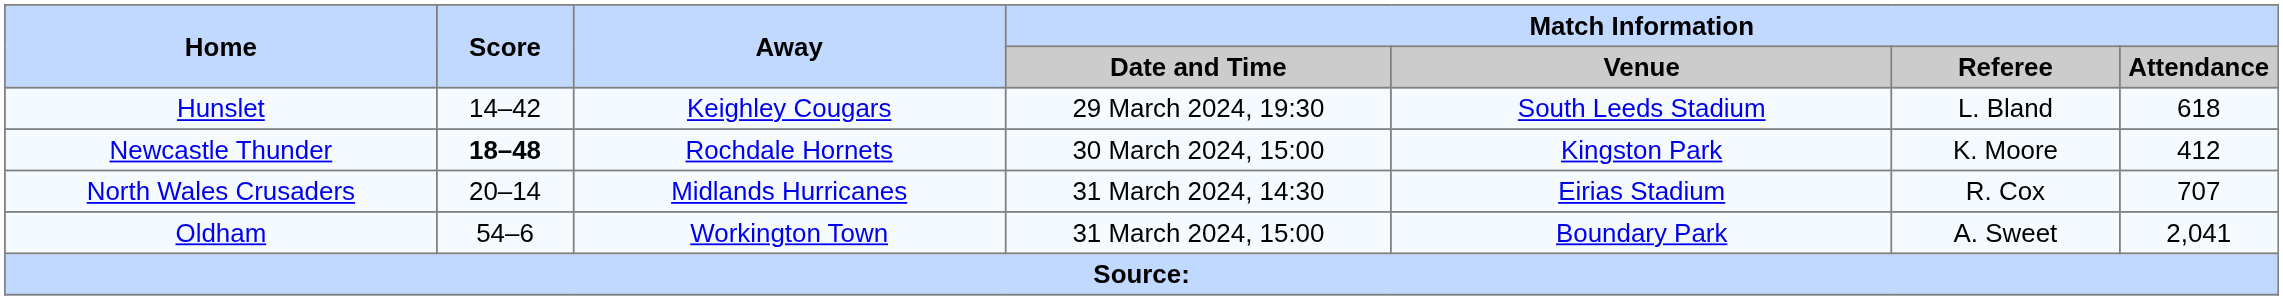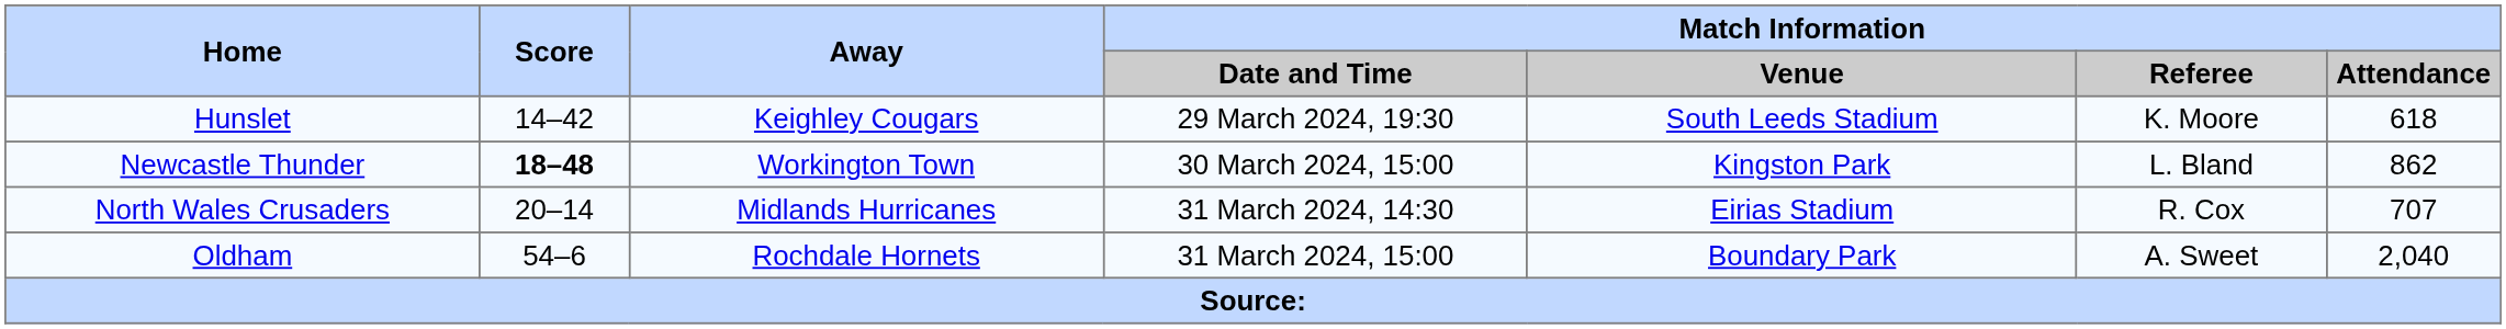Hunslet | Match Information / Referee: L. Bland -> K. Moore
Newcastle Thunder | Away: Rochdale Hornets -> Workington Town
Newcastle Thunder | Match Information / Referee: K. Moore -> L. Bland
Newcastle Thunder | Match Information / Attendance: 412 -> 862
Oldham | Away: Workington Town -> Rochdale Hornets
Oldham | Match Information / Attendance: 2,041 -> 2,040
